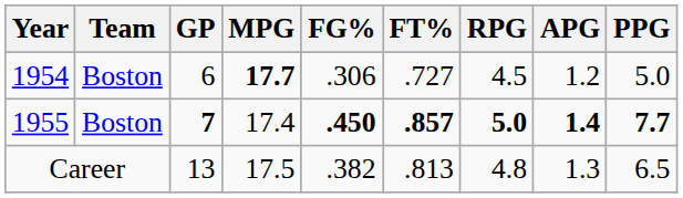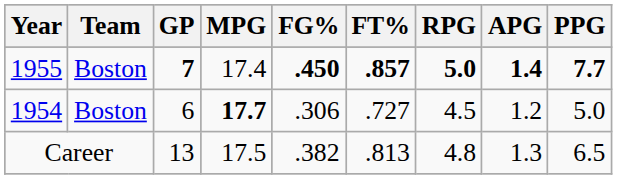rows swapped: 1954 <-> 1955
